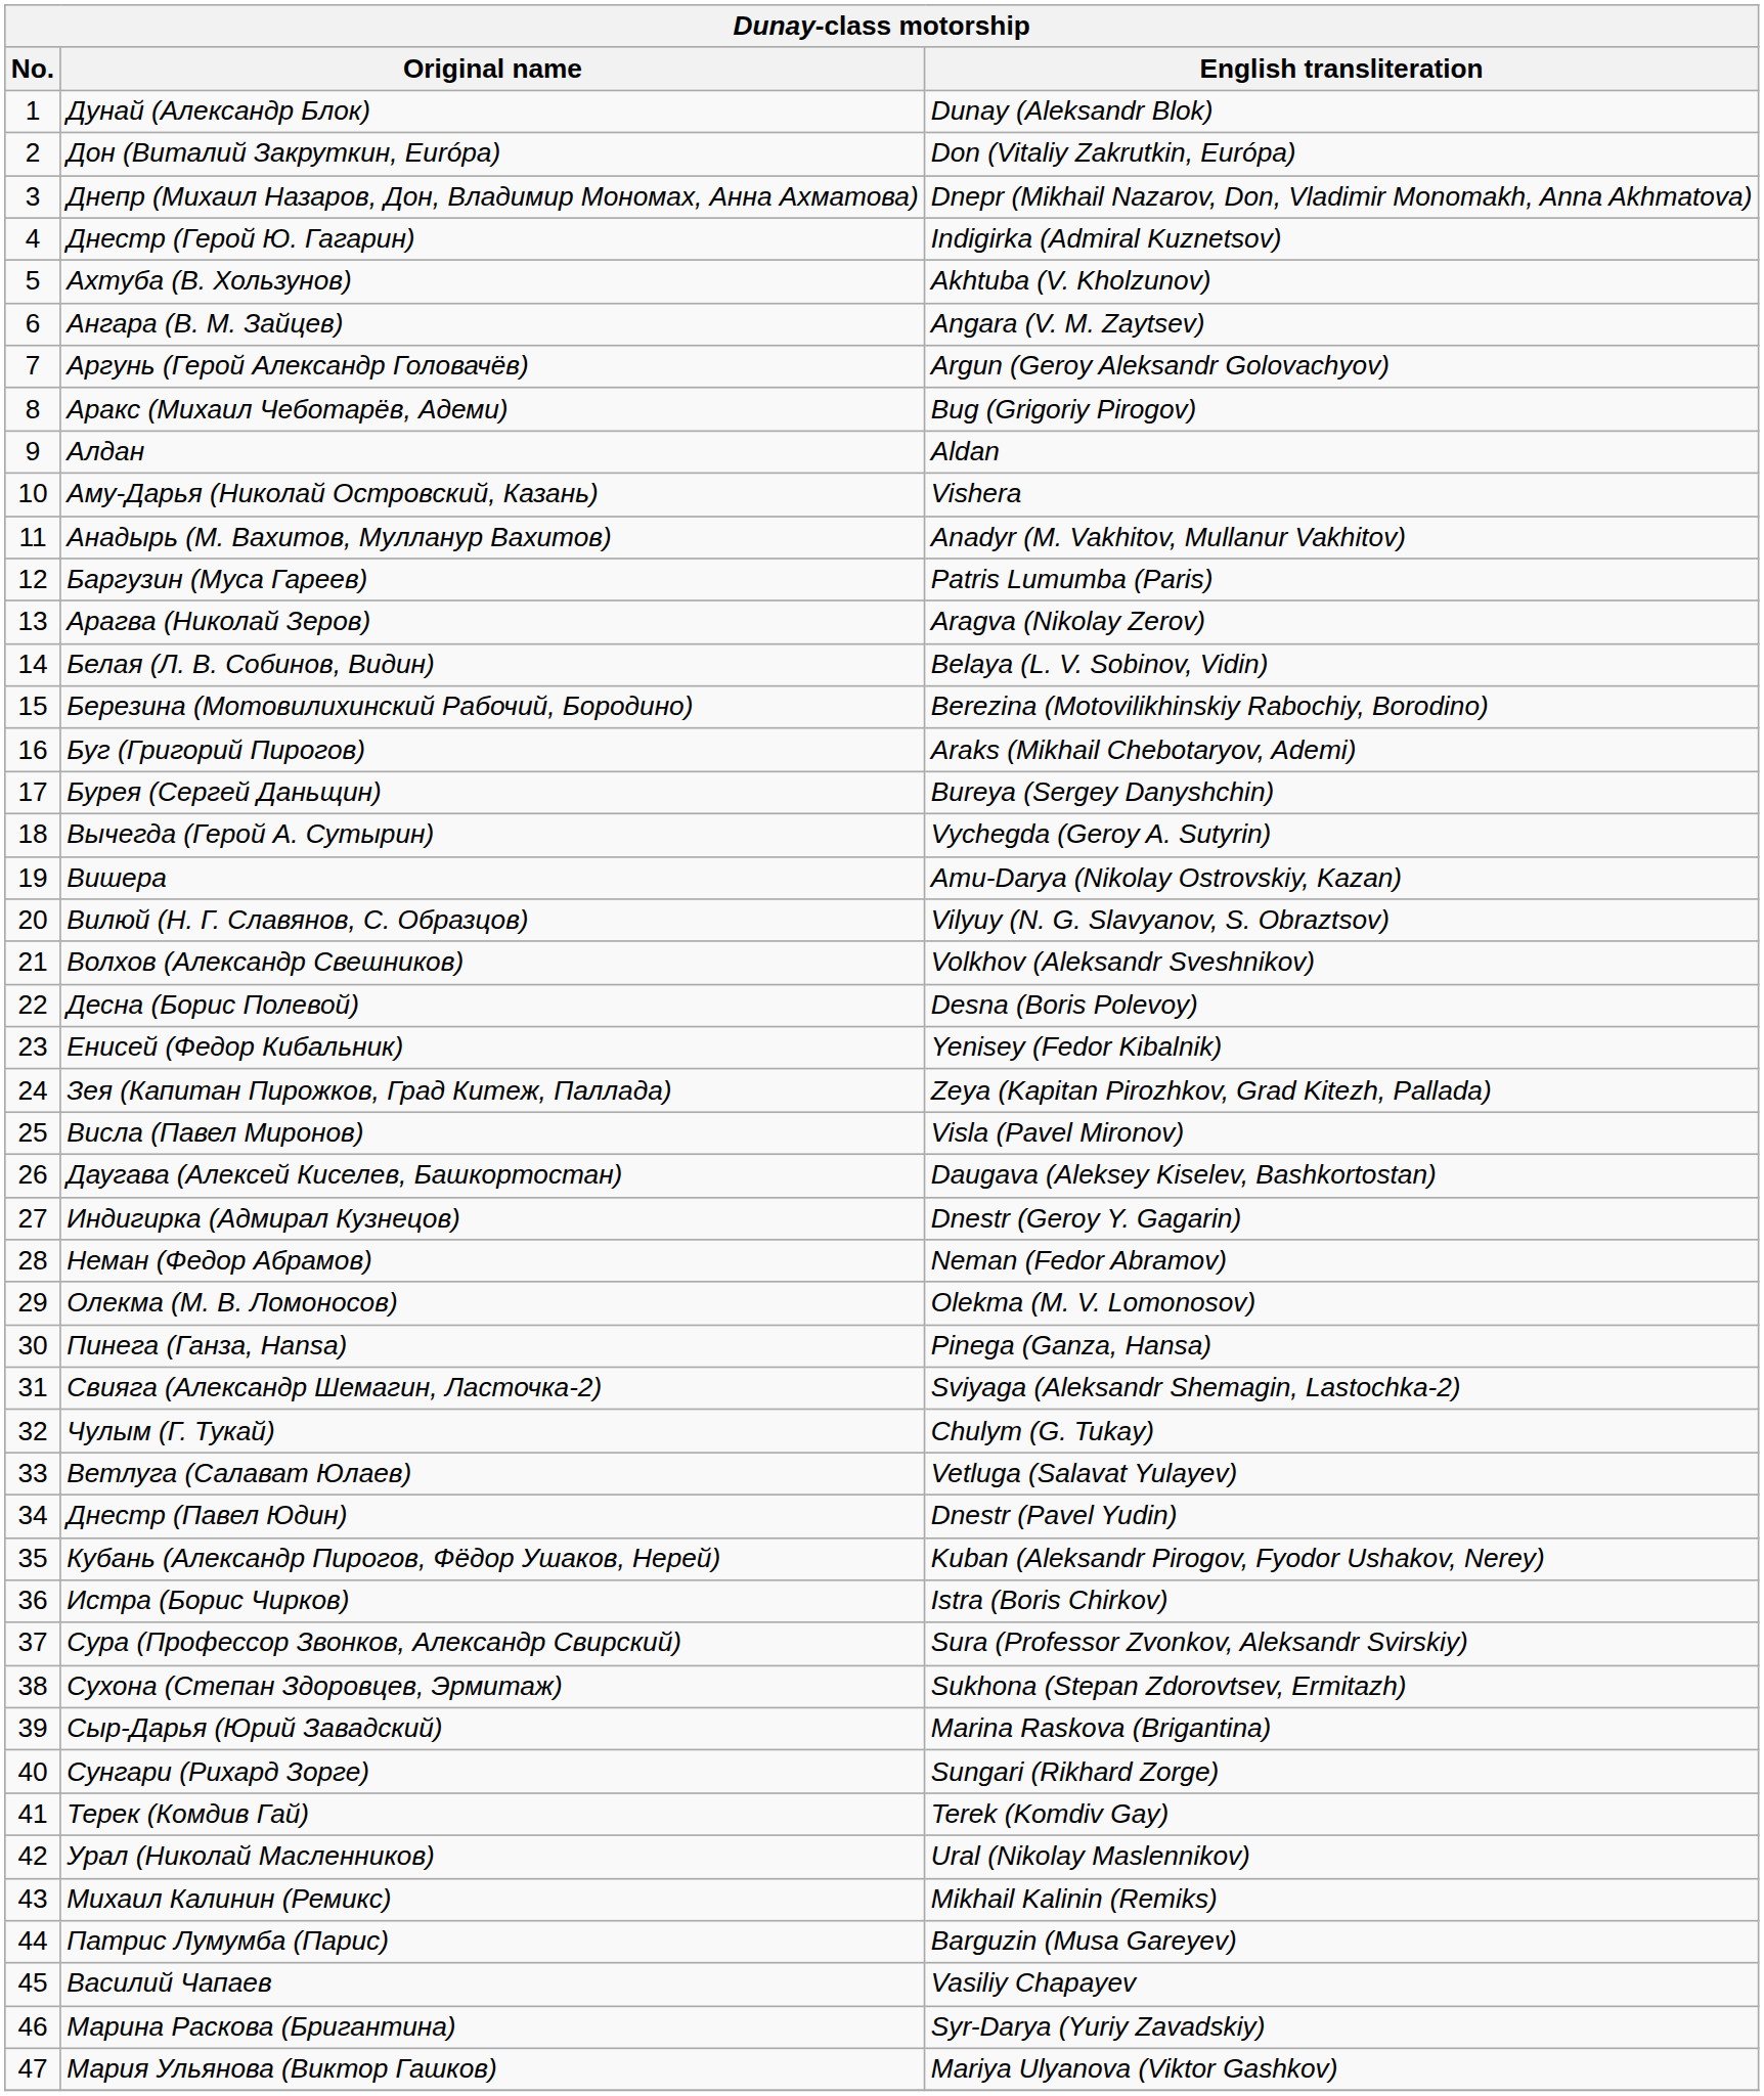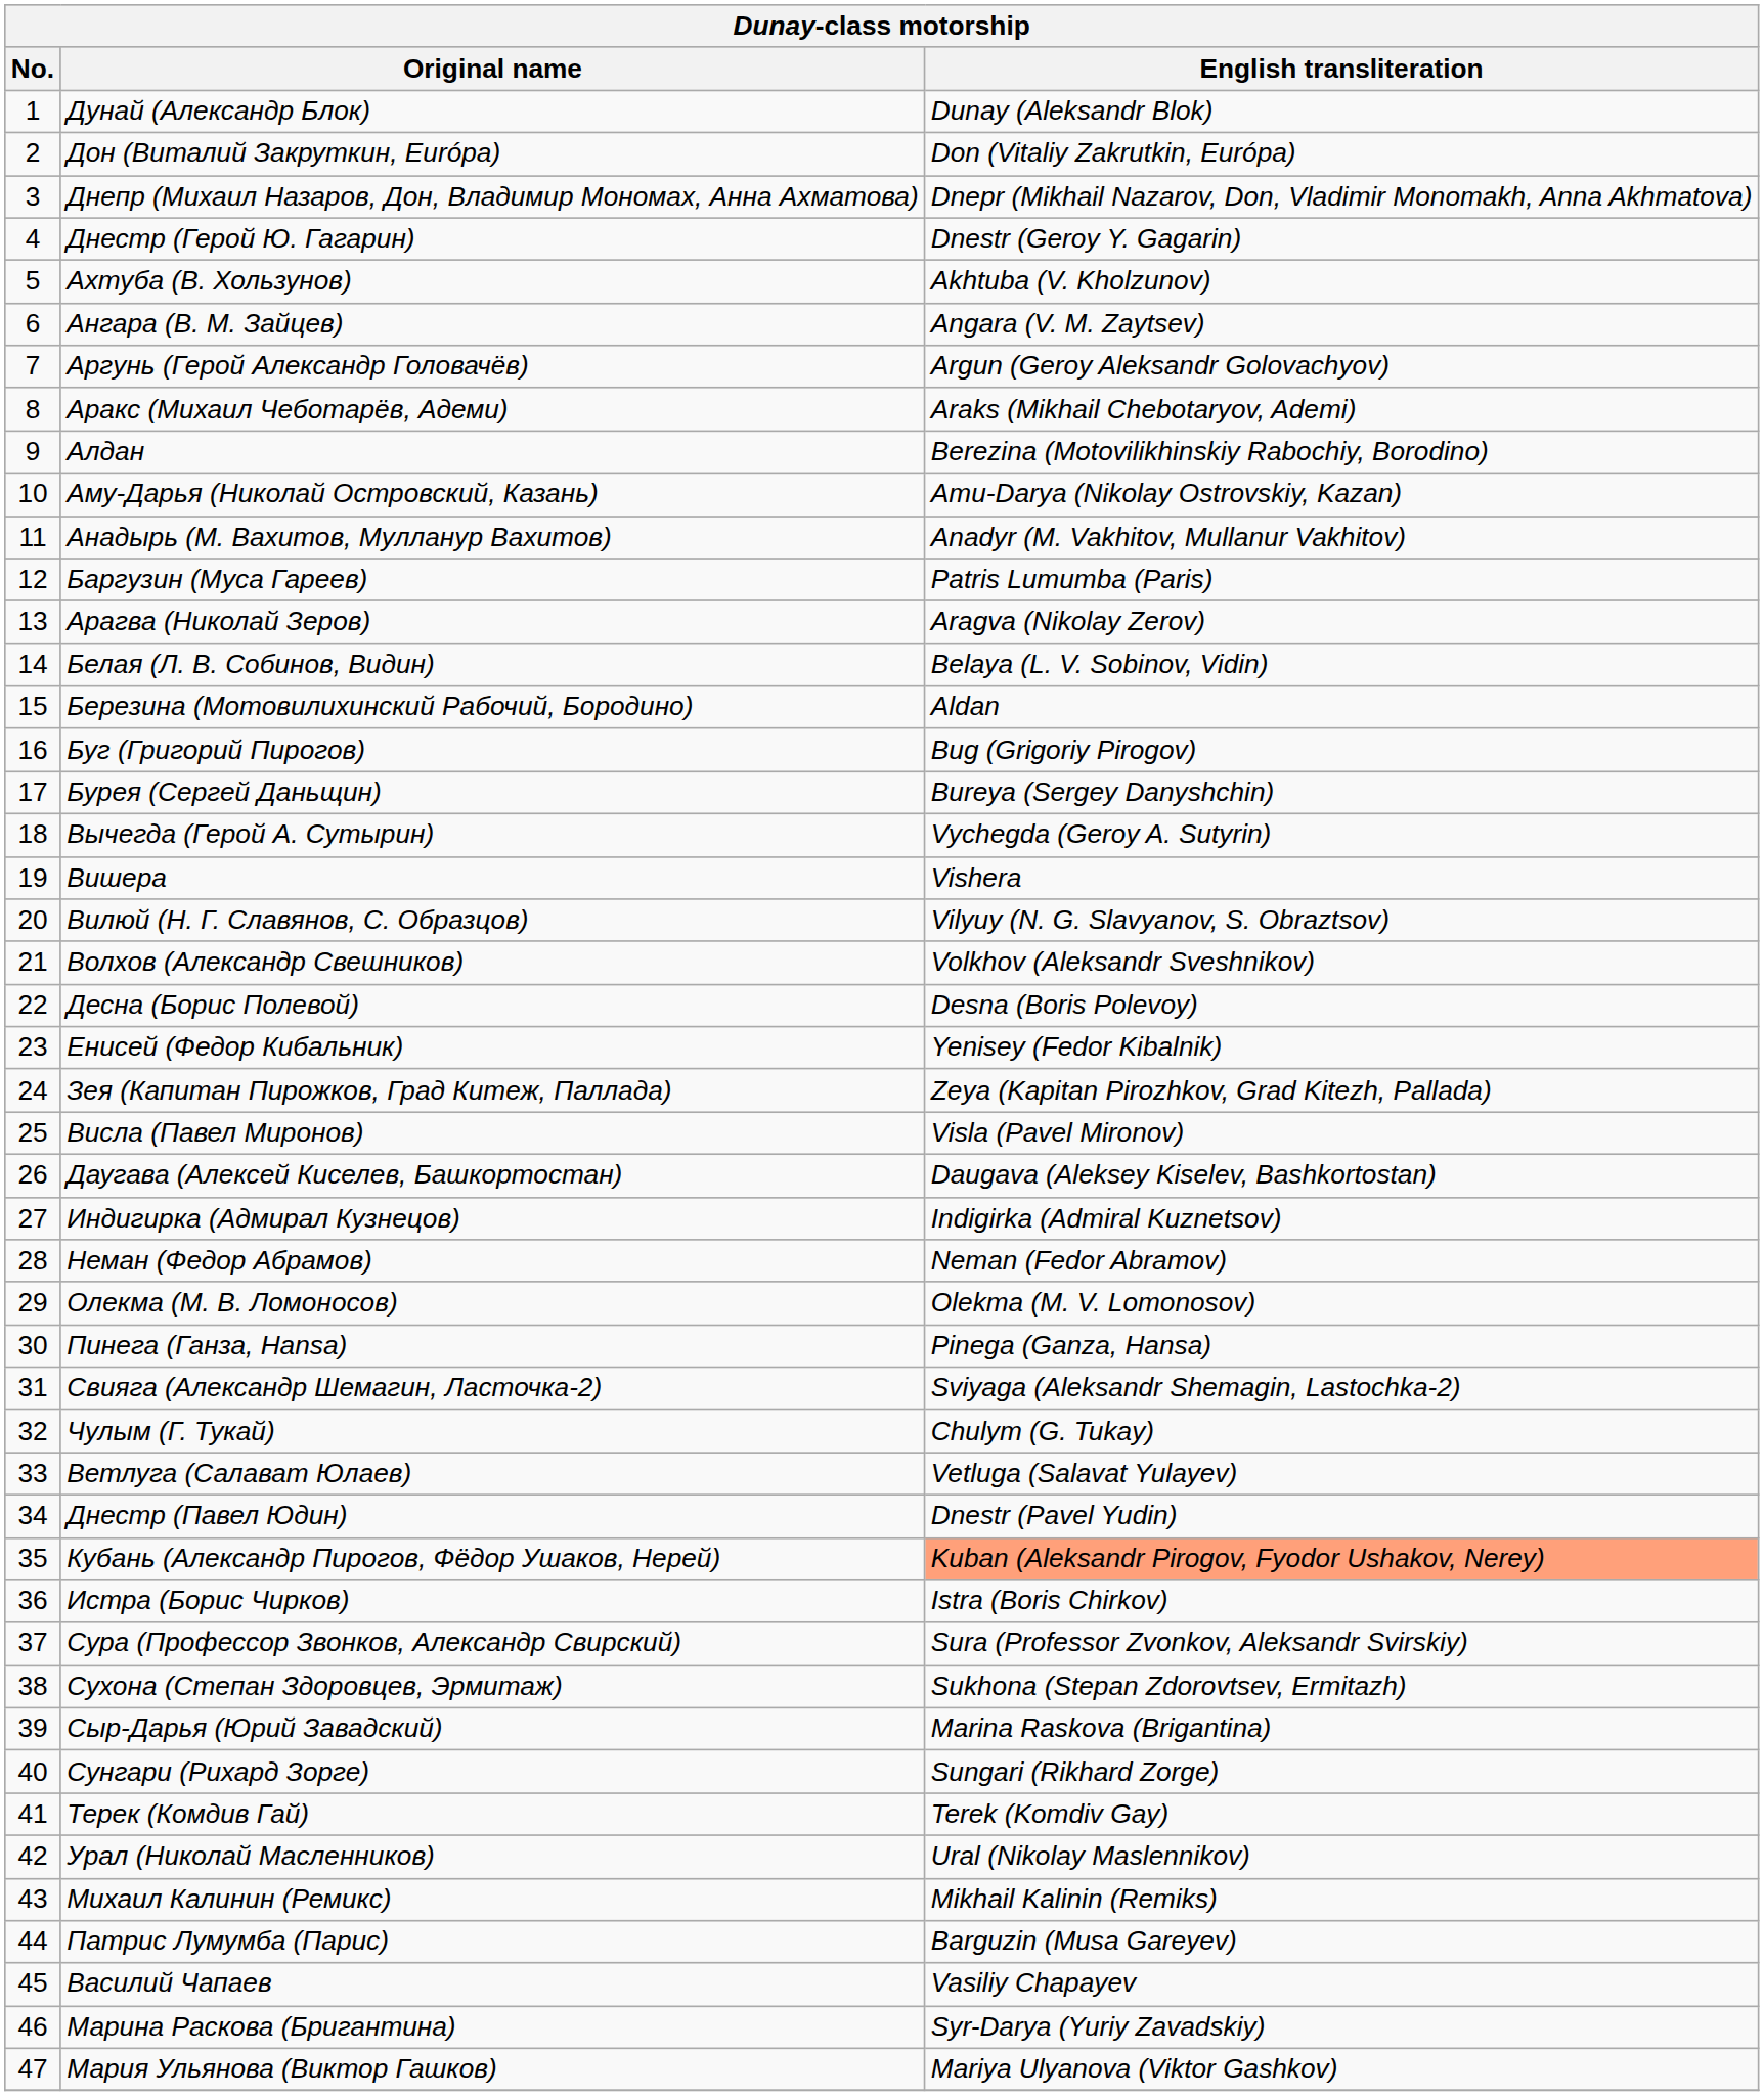Днестр (Герой Ю. Гагарин) | English transliteration: Indigirka (Admiral Kuznetsov) -> Dnestr (Geroy Y. Gagarin)
Аракс (Михаил Чеботарёв, Адеми) | English transliteration: Bug (Grigoriy Pirogov) -> Araks (Mikhail Chebotaryov, Ademi)
Алдан | English transliteration: Aldan -> Berezina (Motovilikhinskiy Rabochiy, Borodino)
Аму-Дарья (Николай Островский, Казань) | English transliteration: Vishera -> Amu-Darya (Nikolay Ostrovskiy, Kazan)
Березина (Мотовилихинский Рабочий, Бородино) | English transliteration: Berezina (Motovilikhinskiy Rabochiy, Borodino) -> Aldan
Буг (Григорий Пирогов) | English transliteration: Araks (Mikhail Chebotaryov, Ademi) -> Bug (Grigoriy Pirogov)
Вишера | English transliteration: Amu-Darya (Nikolay Ostrovskiy, Kazan) -> Vishera
Индигирка (Адмирал Кузнецов) | English transliteration: Dnestr (Geroy Y. Gagarin) -> Indigirka (Admiral Kuznetsov)
Кубань (Александр Пирогов, Фёдор Ушаков, Нерей) | English transliteration: no background -> lightsalmon background
